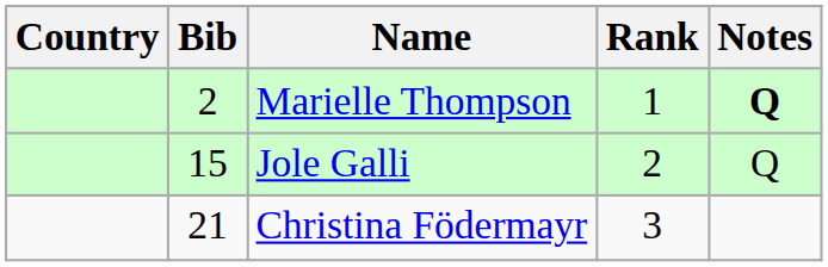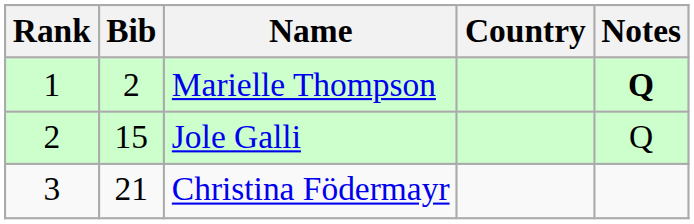columns swapped: Rank <-> Country
